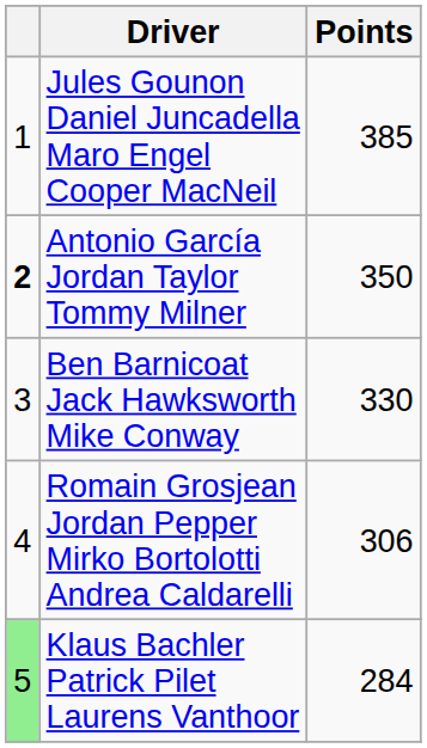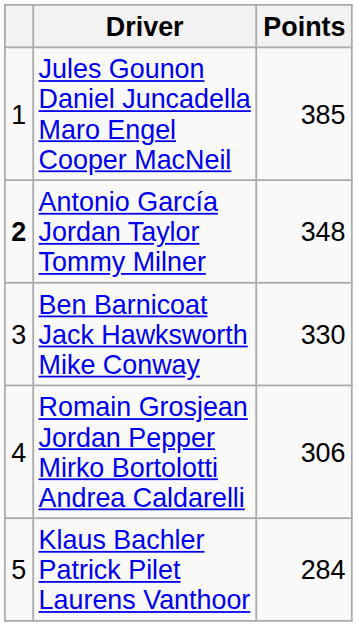Antonio García Jordan Taylor Tommy Milner | Points: 350 -> 348
Klaus Bachler Patrick Pilet Laurens Vanthoor | column 1: lightgreen background -> no background
